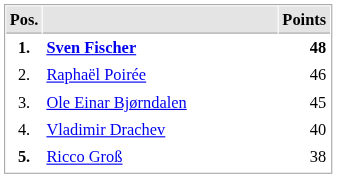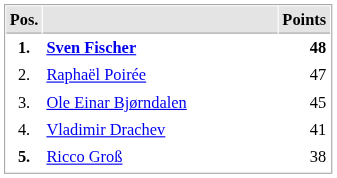Raphaël Poirée | Points: 46 -> 47
Vladimir Drachev | Points: 40 -> 41
